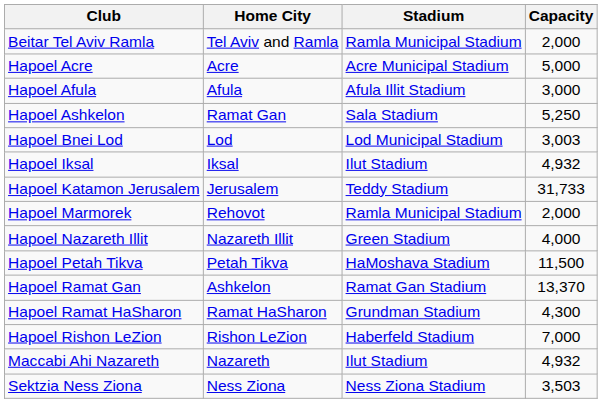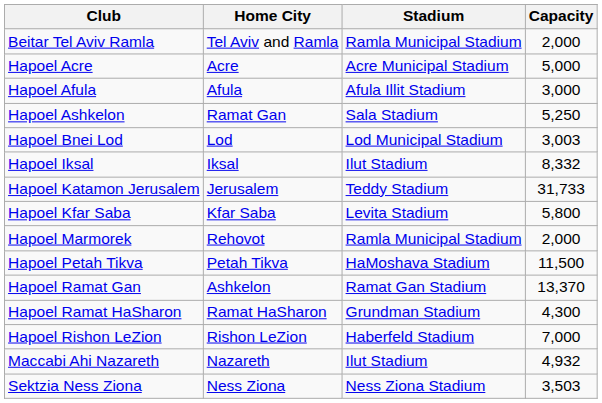Hapoel Iksal | Capacity: 4,932 -> 8,332
+ row: Hapoel Kfar Saba | Kfar Saba | Levita Stadium | 5,800
- row: Hapoel Nazareth Illit | Nazareth Illit | Green Stadium | 4,000
